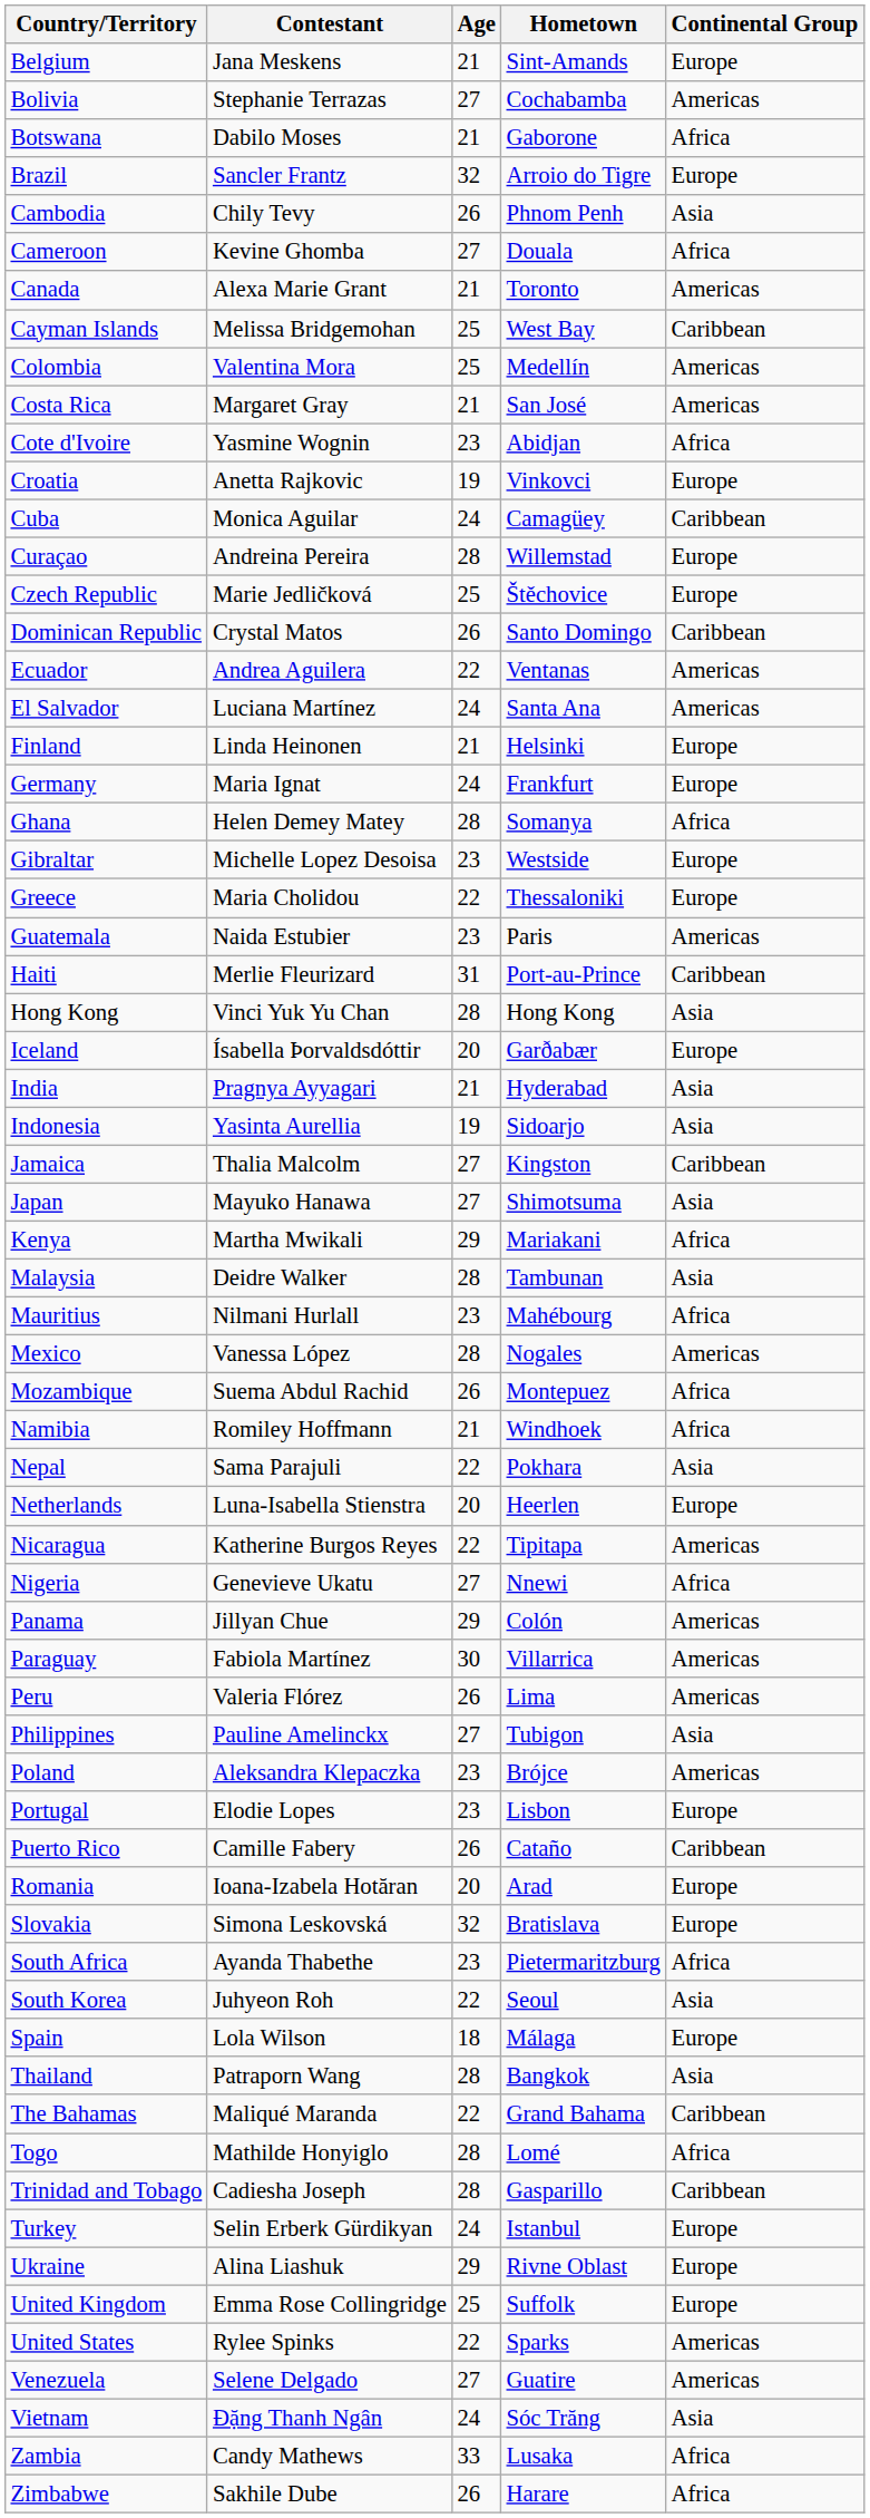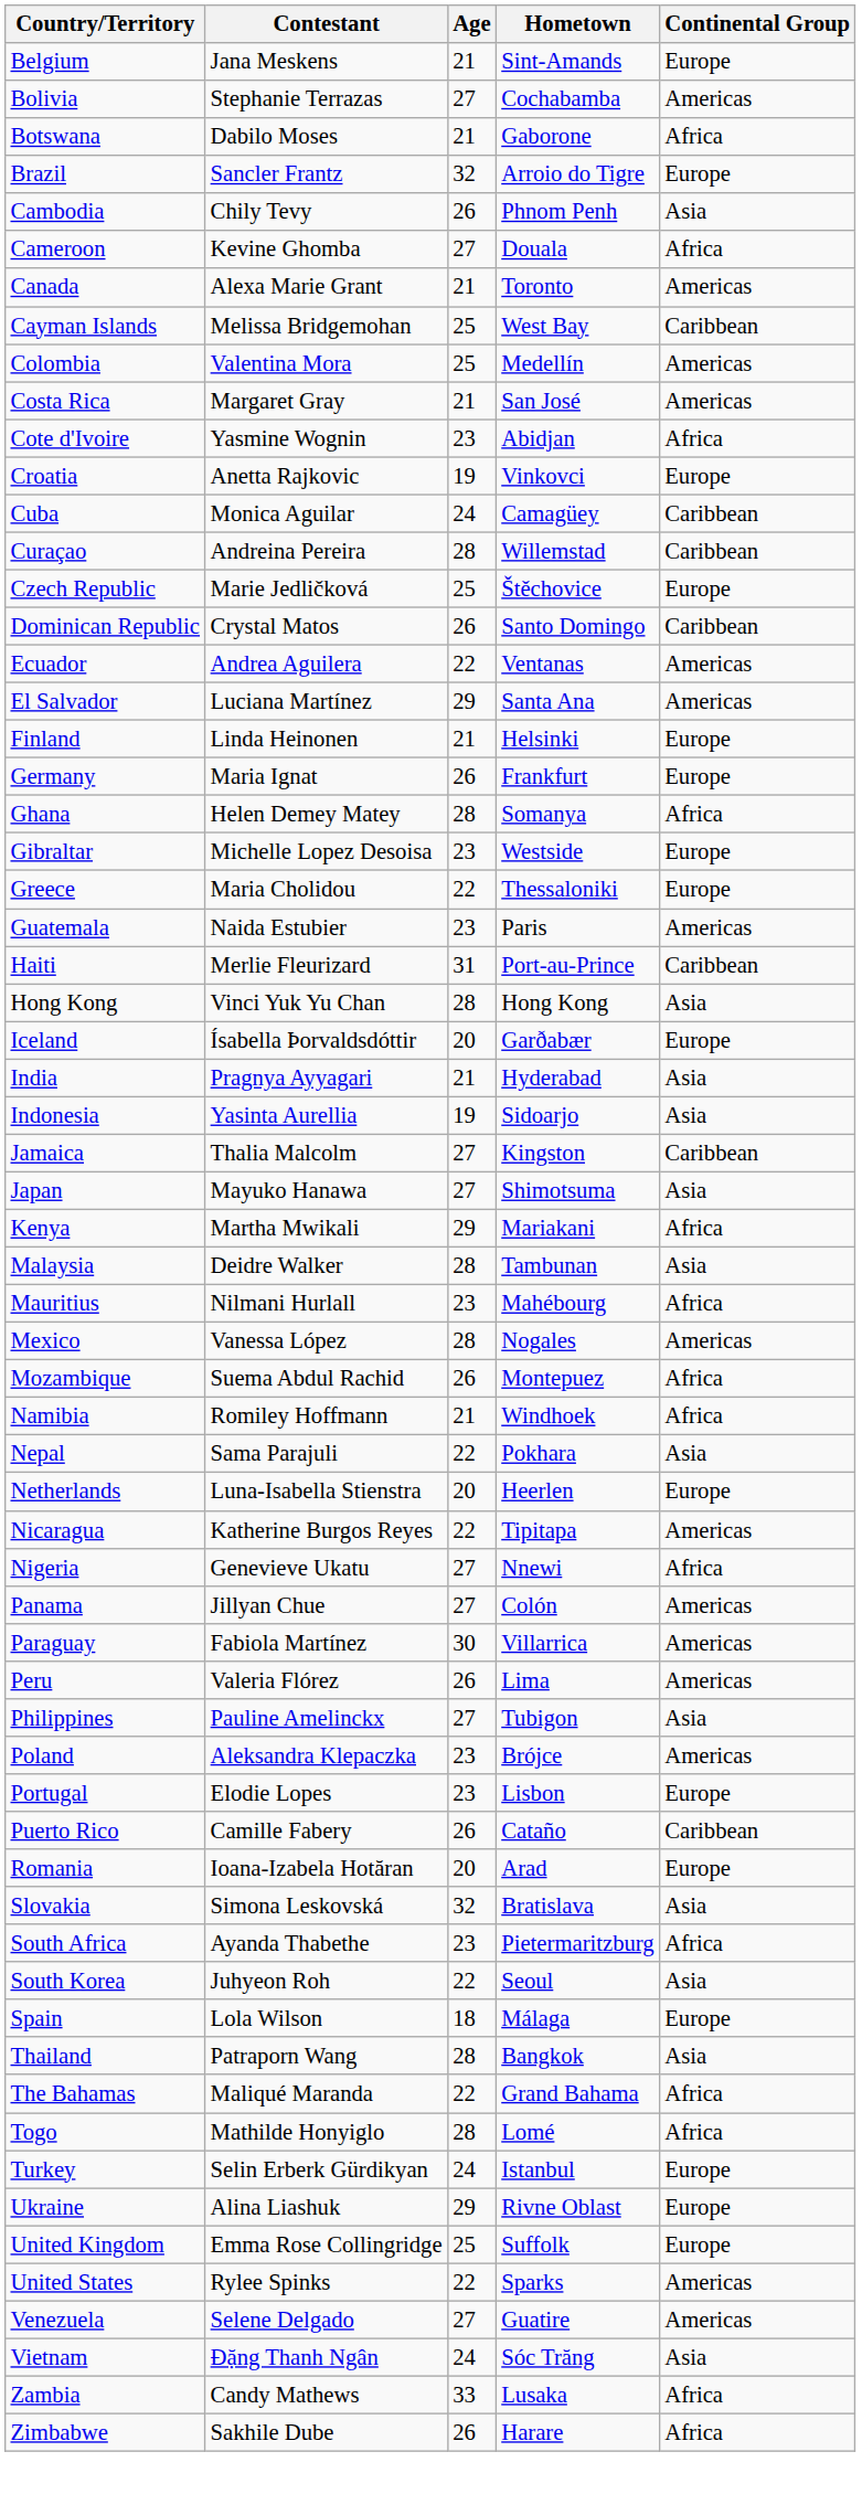Curaçao | Continental Group: Europe -> Caribbean
El Salvador | Age: 24 -> 29
Germany | Age: 24 -> 26
Panama | Age: 29 -> 27
Slovakia | Continental Group: Europe -> Asia
The Bahamas | Continental Group: Caribbean -> Africa
- row: Trinidad and Tobago | Cadiesha Joseph | 28 | Gasparillo | Caribbean
